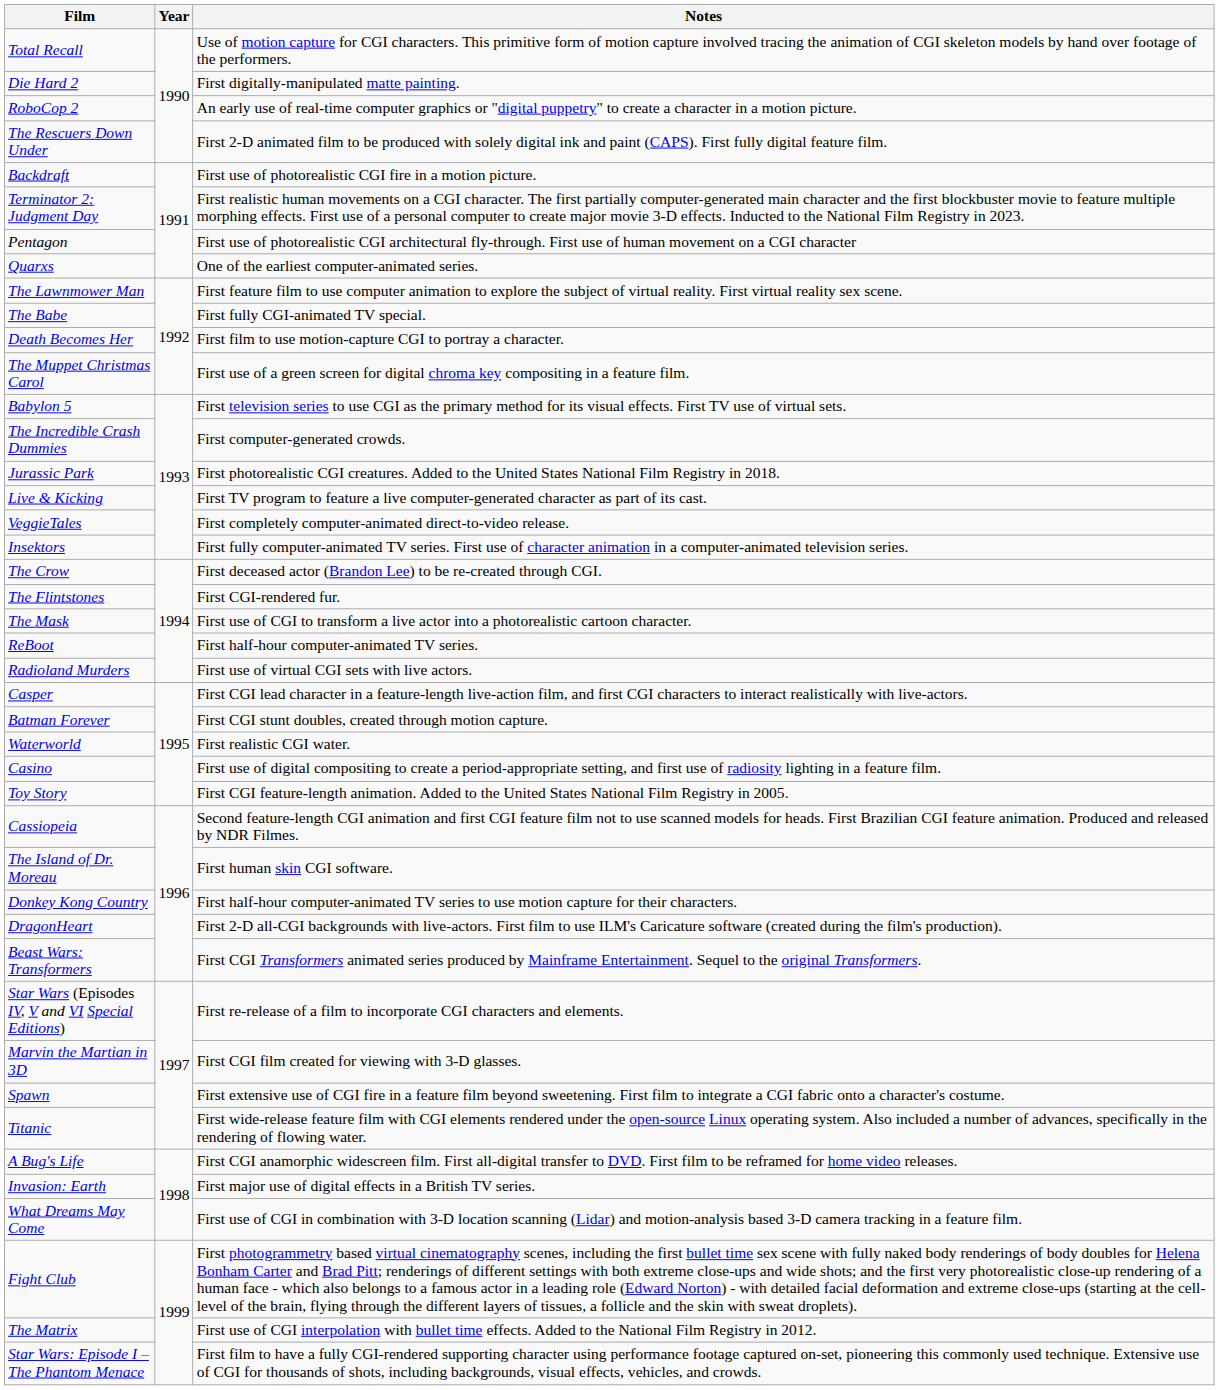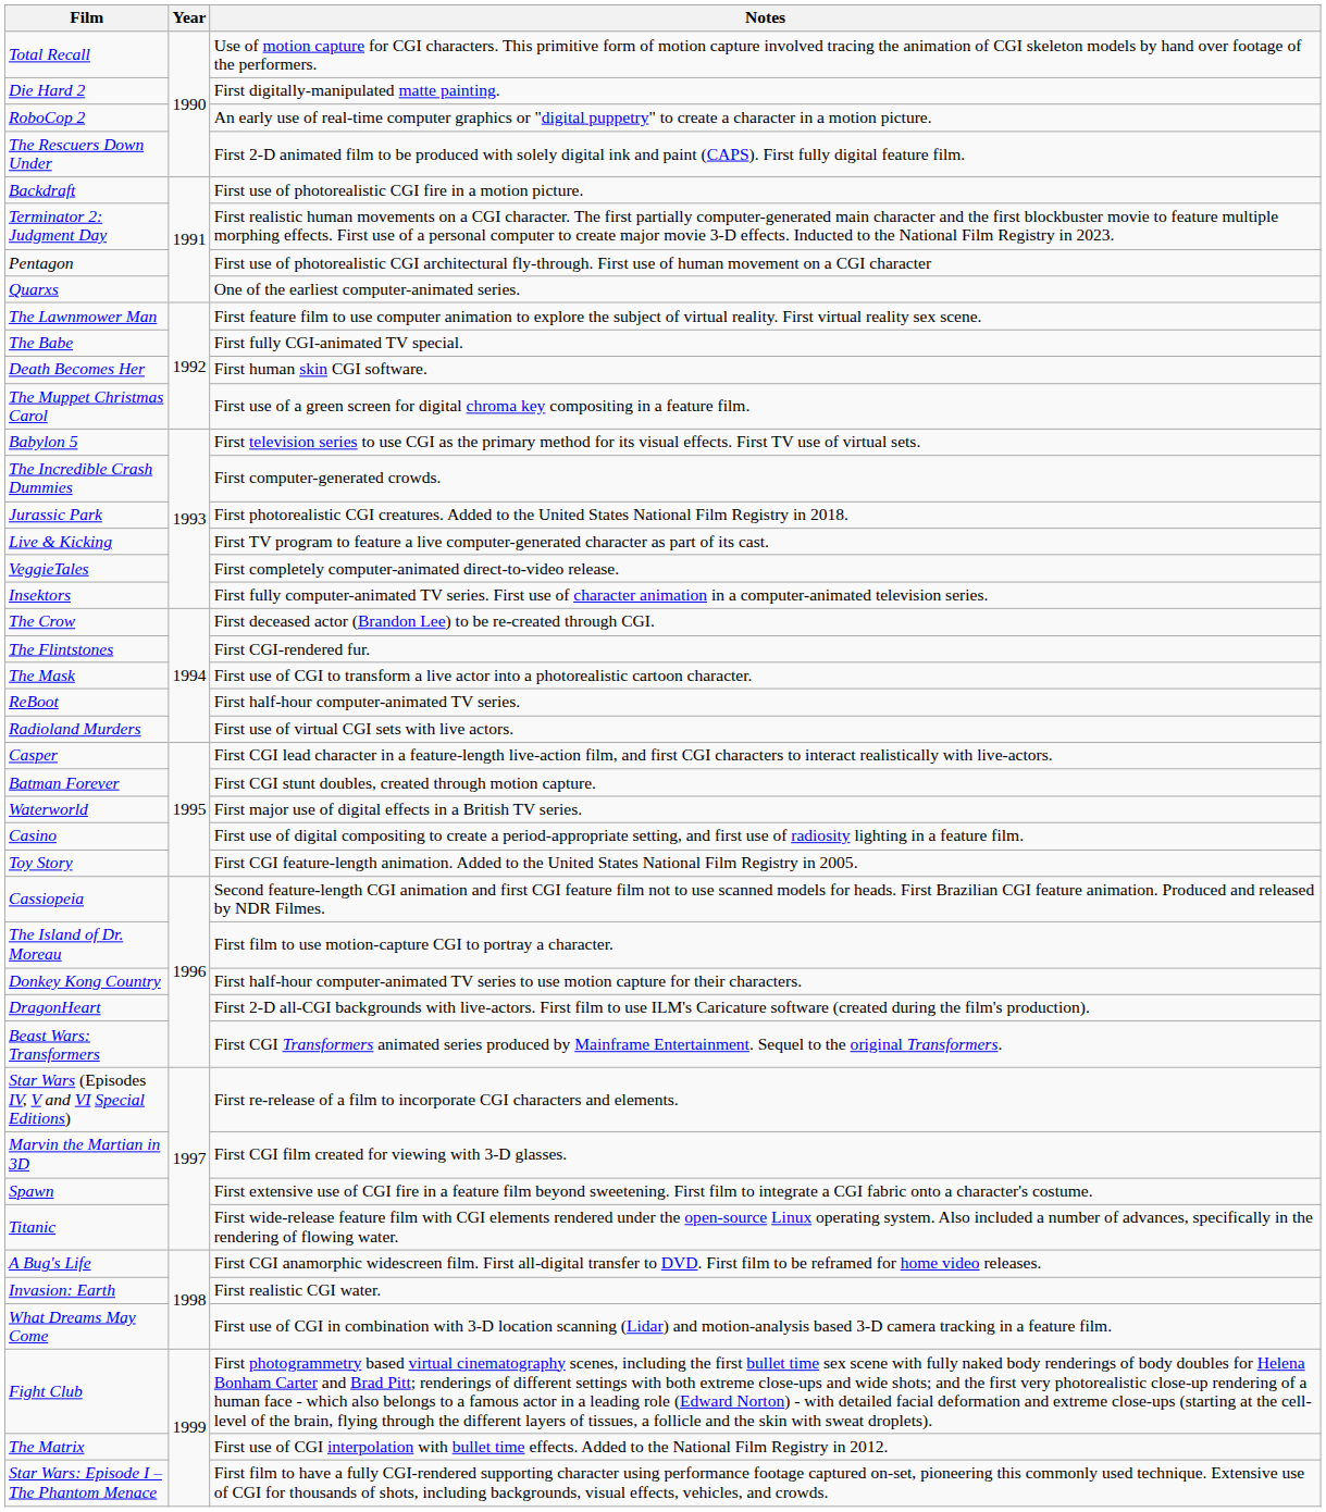Death Becomes Her | Notes: First film to use motion-capture CGI to portray a character. -> First human skin CGI software.
Waterworld | Notes: First realistic CGI water. -> First major use of digital effects in a British TV series.
The Island of Dr. Moreau | Notes: First human skin CGI software. -> First film to use motion-capture CGI to portray a character.
Invasion: Earth | Notes: First major use of digital effects in a British TV series. -> First realistic CGI water.
